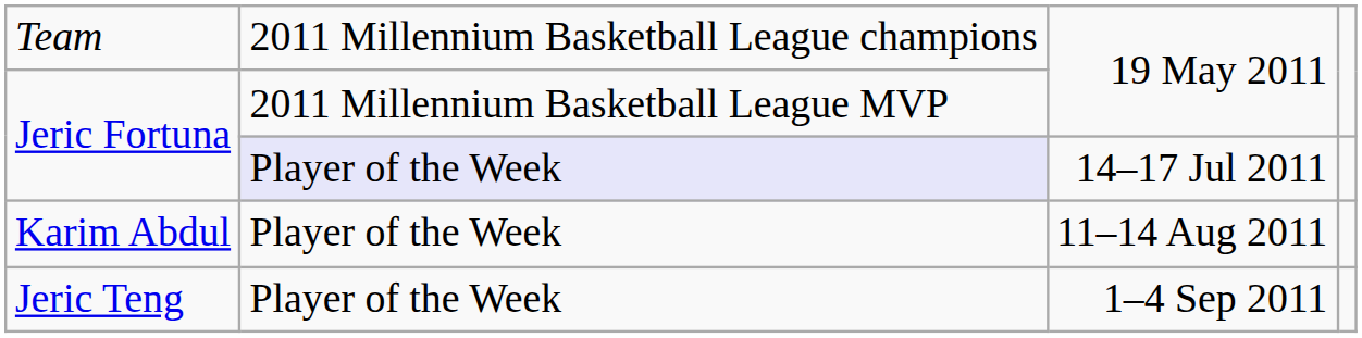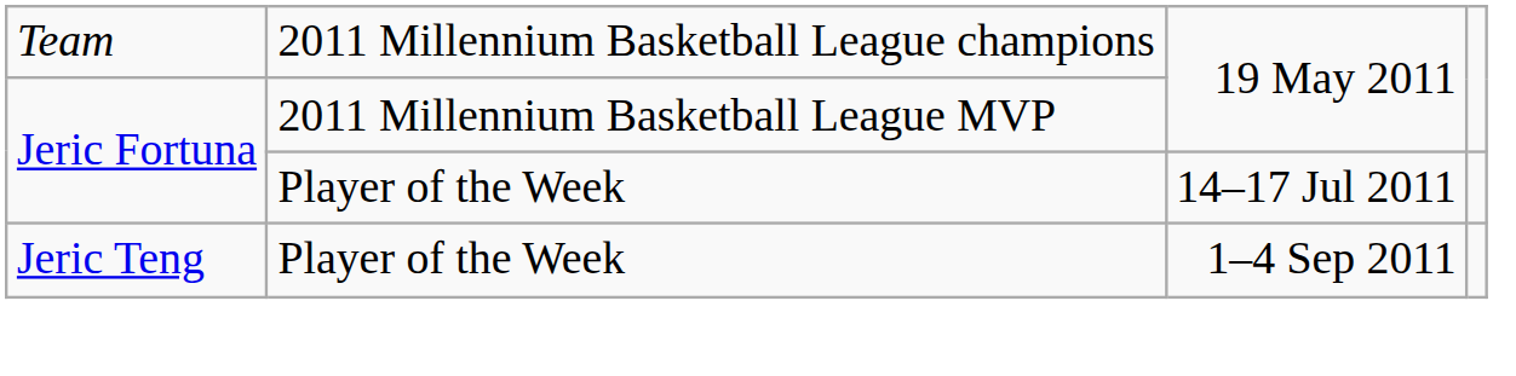14–17 Jul 2011 | column 2: lavender background -> no background
- row: Karim Abdul | Player of the Week | 11–14 Aug 2011
